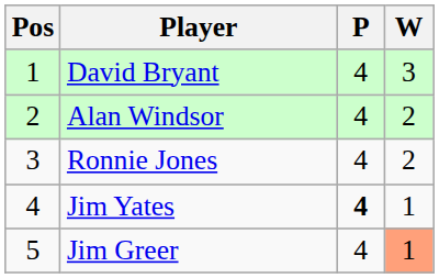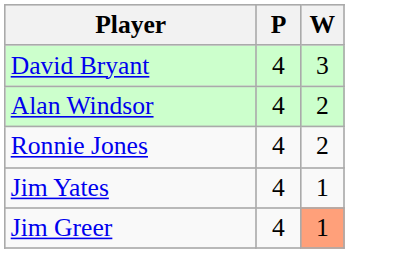- column: Pos | 1 | 2 | 3 | 4 | 5
Jim Yates | P: bold -> normal
